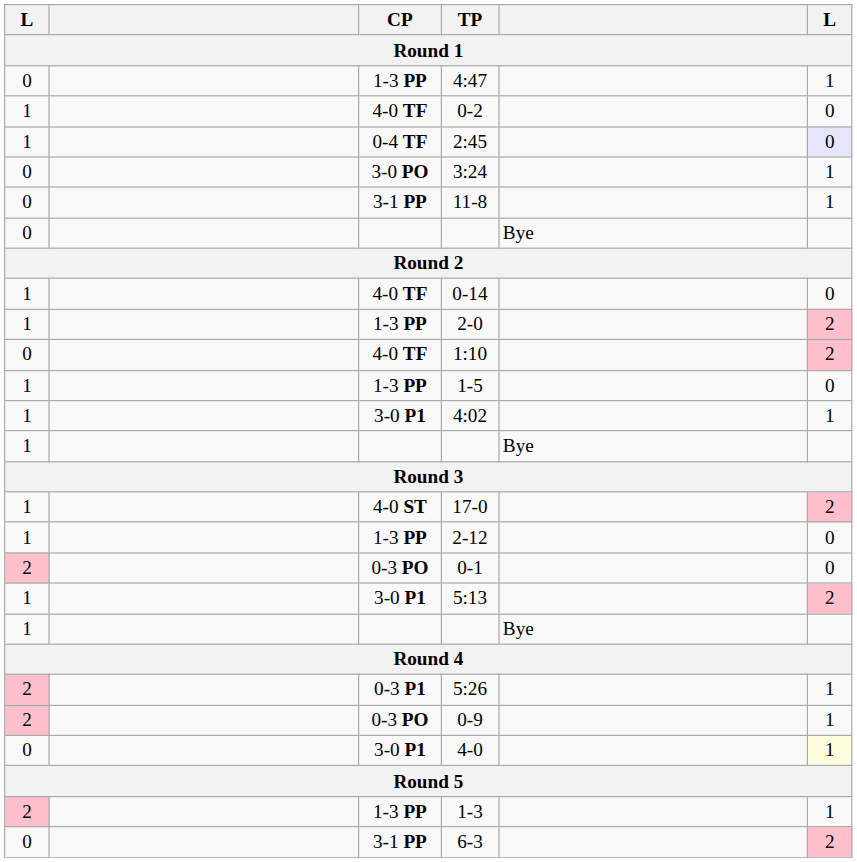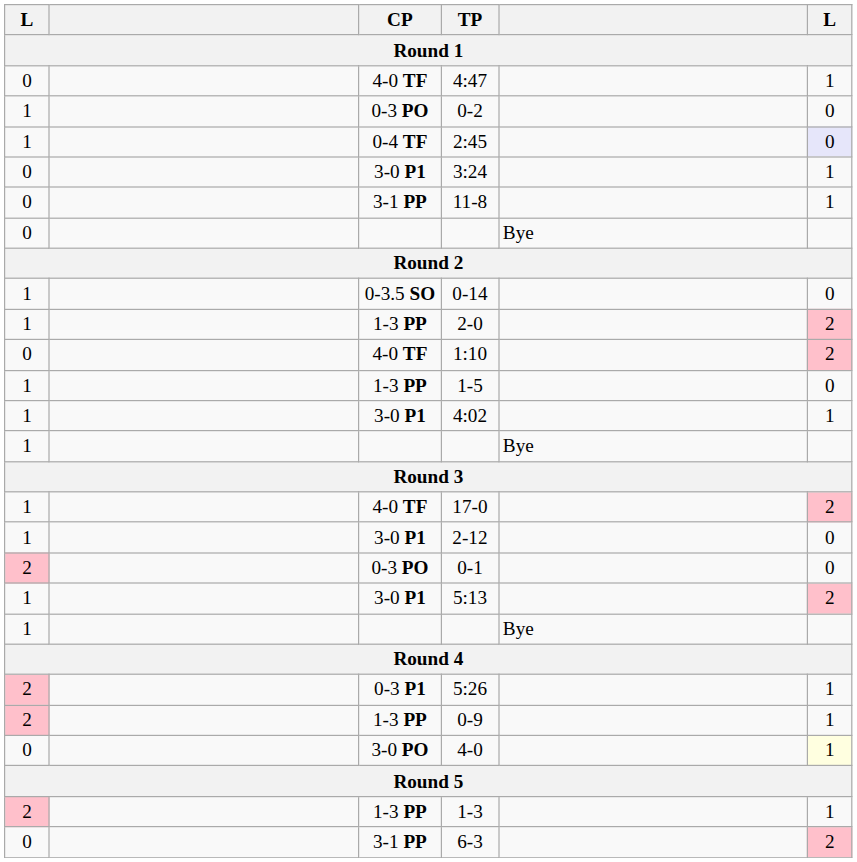4:47 | CP: 1-3 PP -> 4-0 TF
0-2 | CP: 4-0 TF -> 0-3 PO
3:24 | CP: 3-0 PO -> 3-0 P1
0-14 | CP: 4-0 TF -> 0-3.5 SO
17-0 | CP: 4-0 ST -> 4-0 TF
2-12 | CP: 1-3 PP -> 3-0 P1
0-9 | CP: 0-3 PO -> 1-3 PP
4-0 | CP: 3-0 P1 -> 3-0 PO
